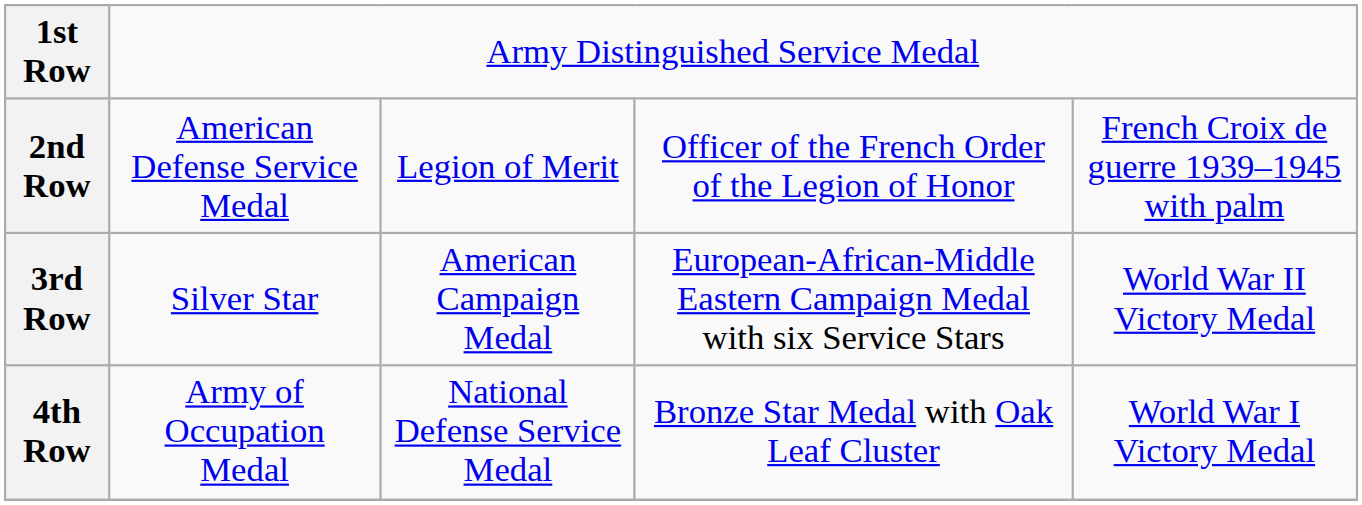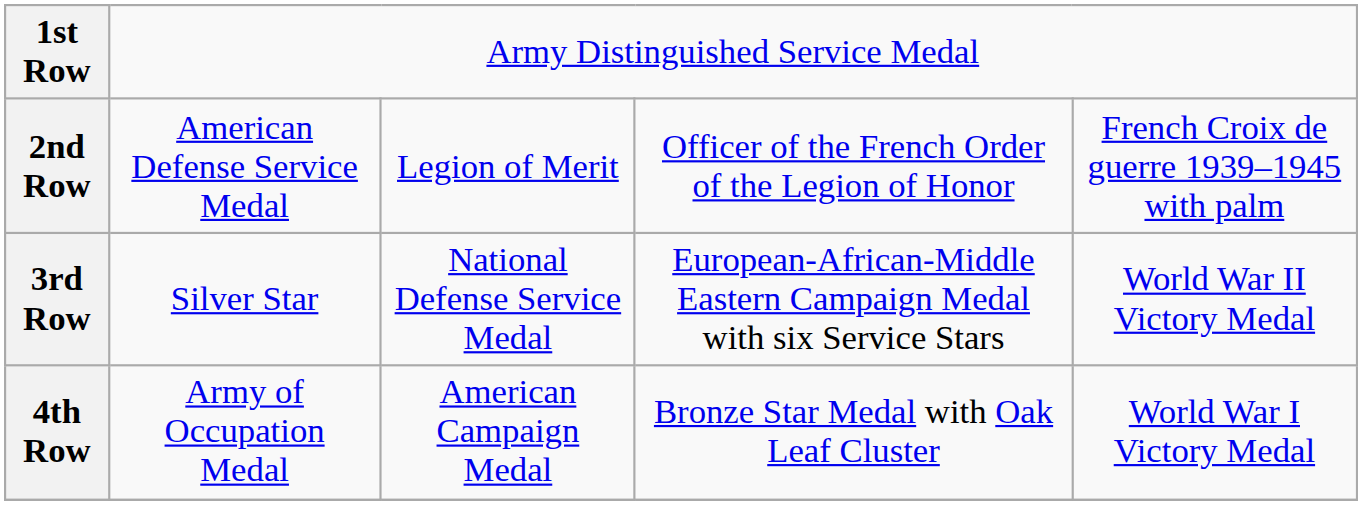3rd Row | column 3: American Campaign Medal -> National Defense Service Medal
4th Row | column 3: National Defense Service Medal -> American Campaign Medal
